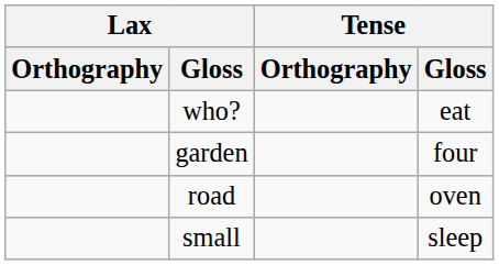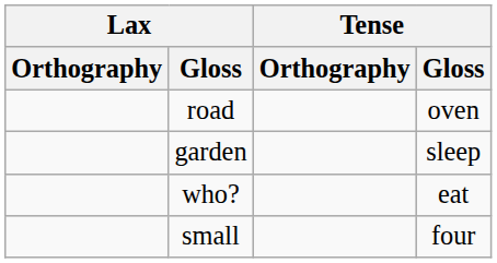rows swapped: road <-> who?
garden | Tense / Gloss: four -> sleep
small | Tense / Gloss: sleep -> four
